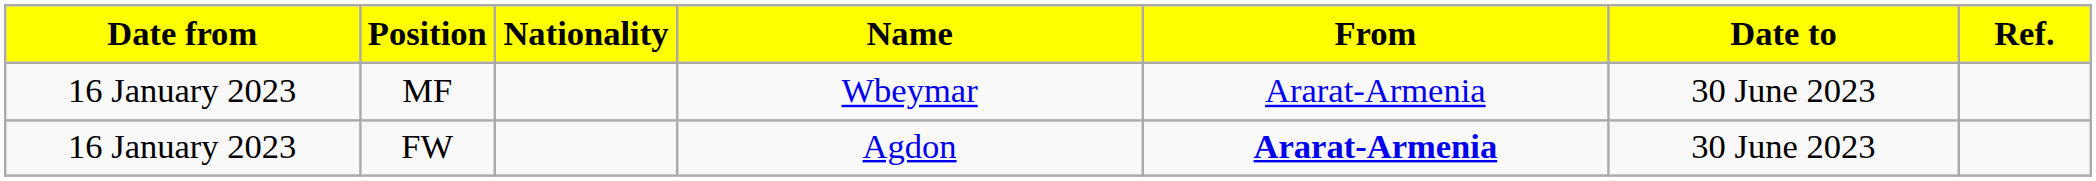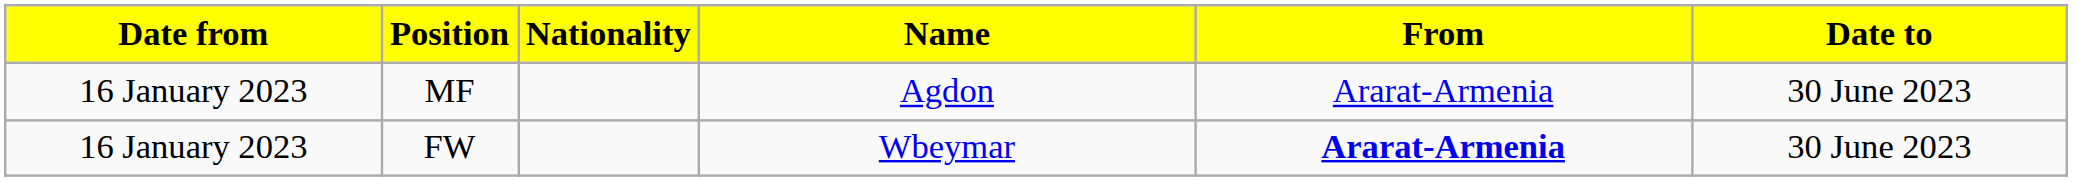- column: Ref.
MF | Name: Wbeymar -> Agdon
FW | Name: Agdon -> Wbeymar
